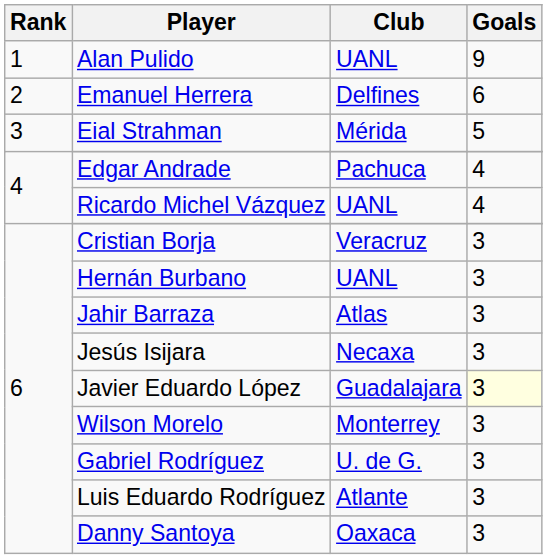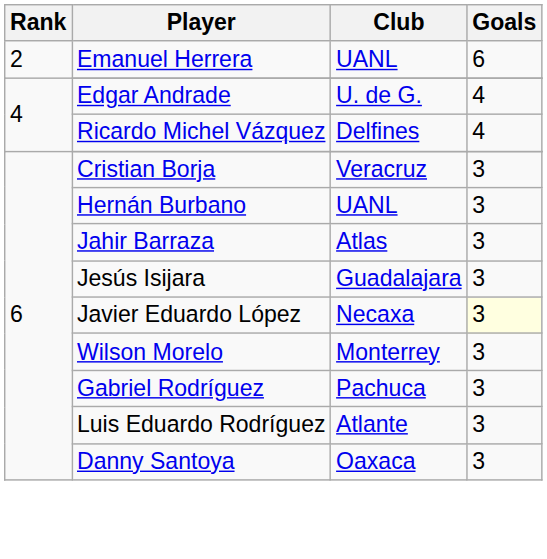- row: 1 | Alan Pulido | UANL | 9
Emanuel Herrera | Club: Delfines -> UANL
- row: 3 | Eial Strahman | Mérida | 5
Edgar Andrade | Club: Pachuca -> U. de G.
Ricardo Michel Vázquez | Club: UANL -> Delfines
Jesús Isijara | Club: Necaxa -> Guadalajara
Javier Eduardo López | Club: Guadalajara -> Necaxa
Gabriel Rodríguez | Club: U. de G. -> Pachuca
